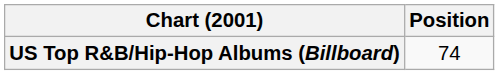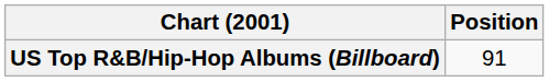US Top R&B/Hip-Hop Albums (Billboard) | Position: 74 -> 91
